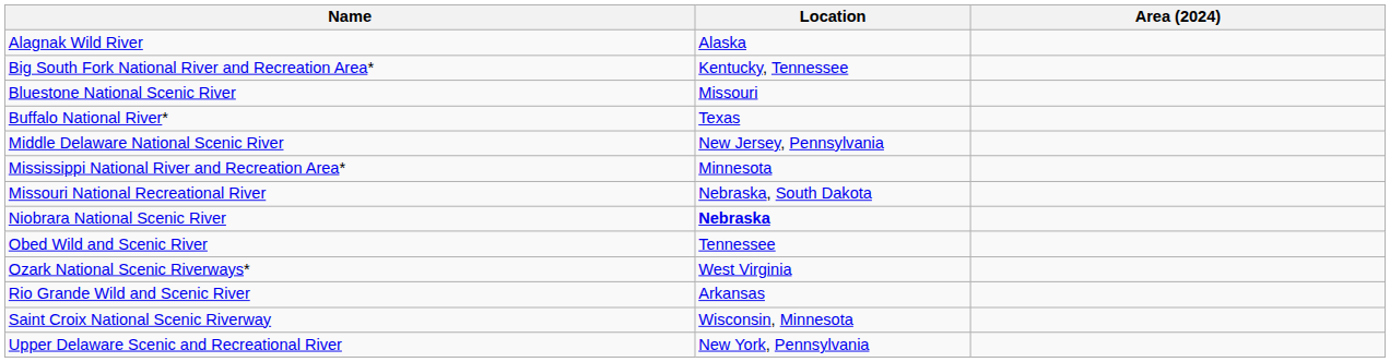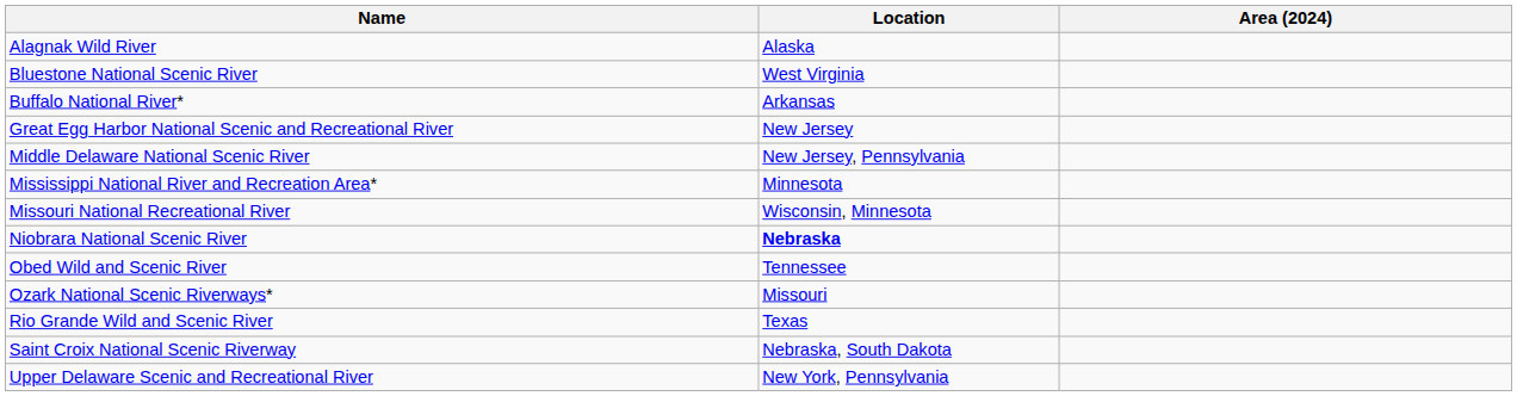- row: Big South Fork National River and Recreation Area* | Kentucky, Tennessee
Bluestone National Scenic River | Location: Missouri -> West Virginia
Buffalo National River* | Location: Texas -> Arkansas
+ row: Great Egg Harbor National Scenic and Recreational River | New Jersey
Missouri National Recreational River | Location: Nebraska, South Dakota -> Wisconsin, Minnesota
Ozark National Scenic Riverways* | Location: West Virginia -> Missouri
Rio Grande Wild and Scenic River | Location: Arkansas -> Texas
Saint Croix National Scenic Riverway | Location: Wisconsin, Minnesota -> Nebraska, South Dakota
